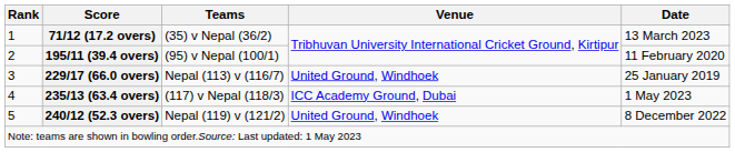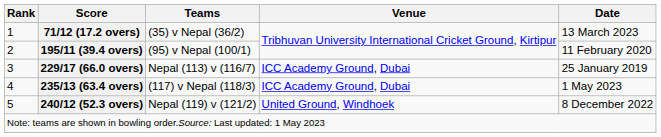229/17 (66.0 overs) | Venue: United Ground, Windhoek -> ICC Academy Ground, Dubai
